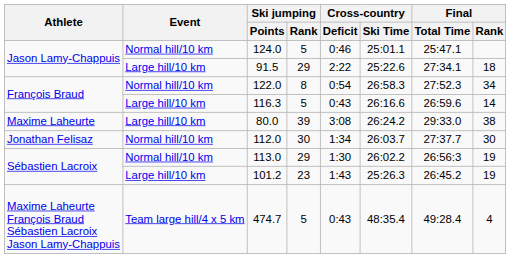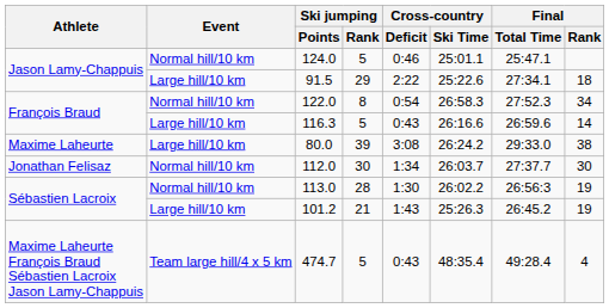113.0 | Ski jumping / Rank: 29 -> 28
101.2 | Ski jumping / Rank: 23 -> 21
